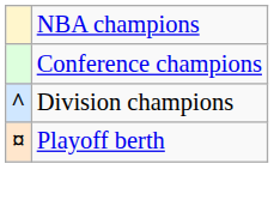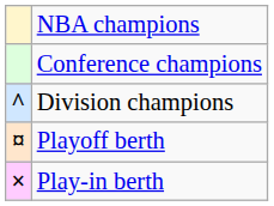+ row: × | Play-in berth
